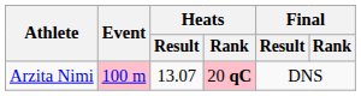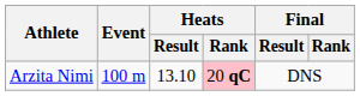Arzita Nimi | Event: pink background -> no background
Arzita Nimi | Heats / Result: 13.07 -> 13.10
